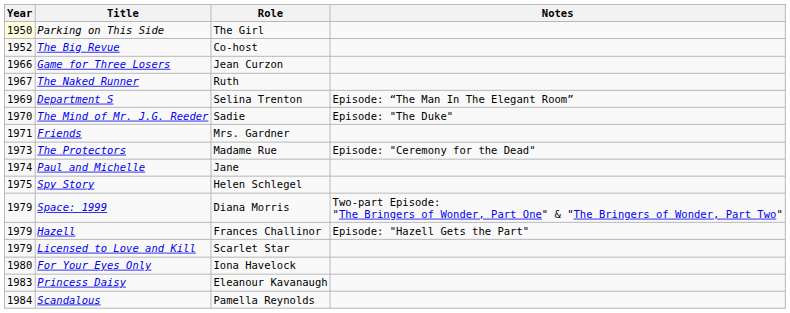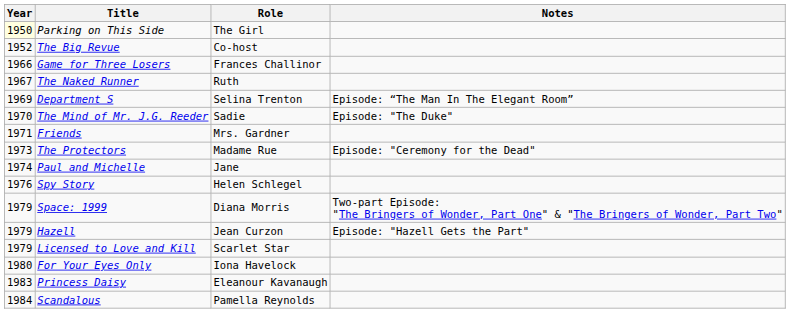Game for Three Losers | Role: Jean Curzon -> Frances Challinor
Spy Story | Year: 1975 -> 1976
Hazell | Role: Frances Challinor -> Jean Curzon
